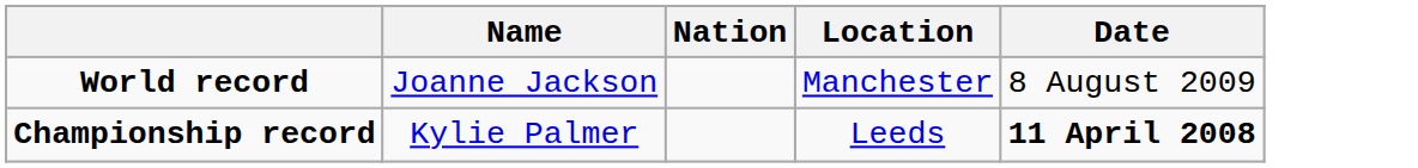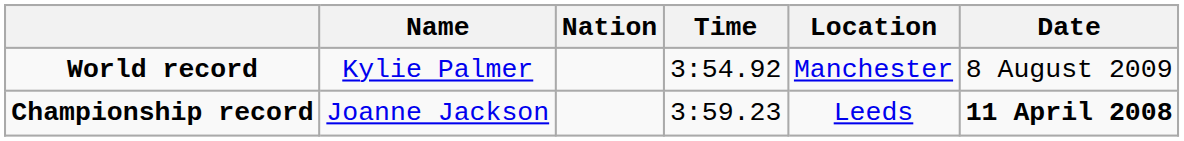+ column: Time | 3:54.92 | 3:59.23
World record | Name: Joanne Jackson -> Kylie Palmer
Championship record | Name: Kylie Palmer -> Joanne Jackson
